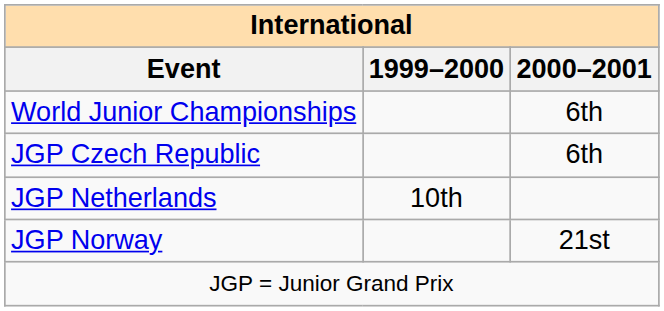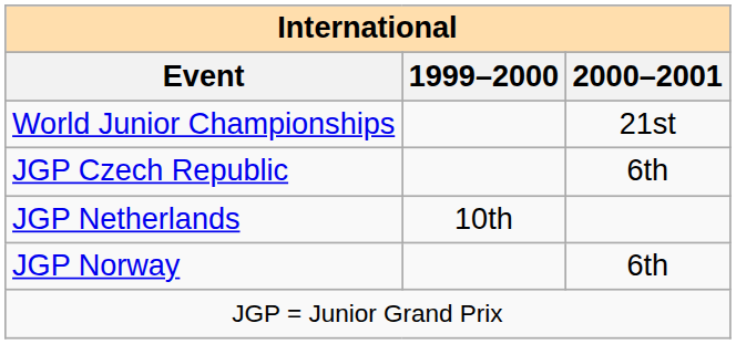World Junior Championships | 2000–2001: 6th -> 21st
JGP Norway | 2000–2001: 21st -> 6th
